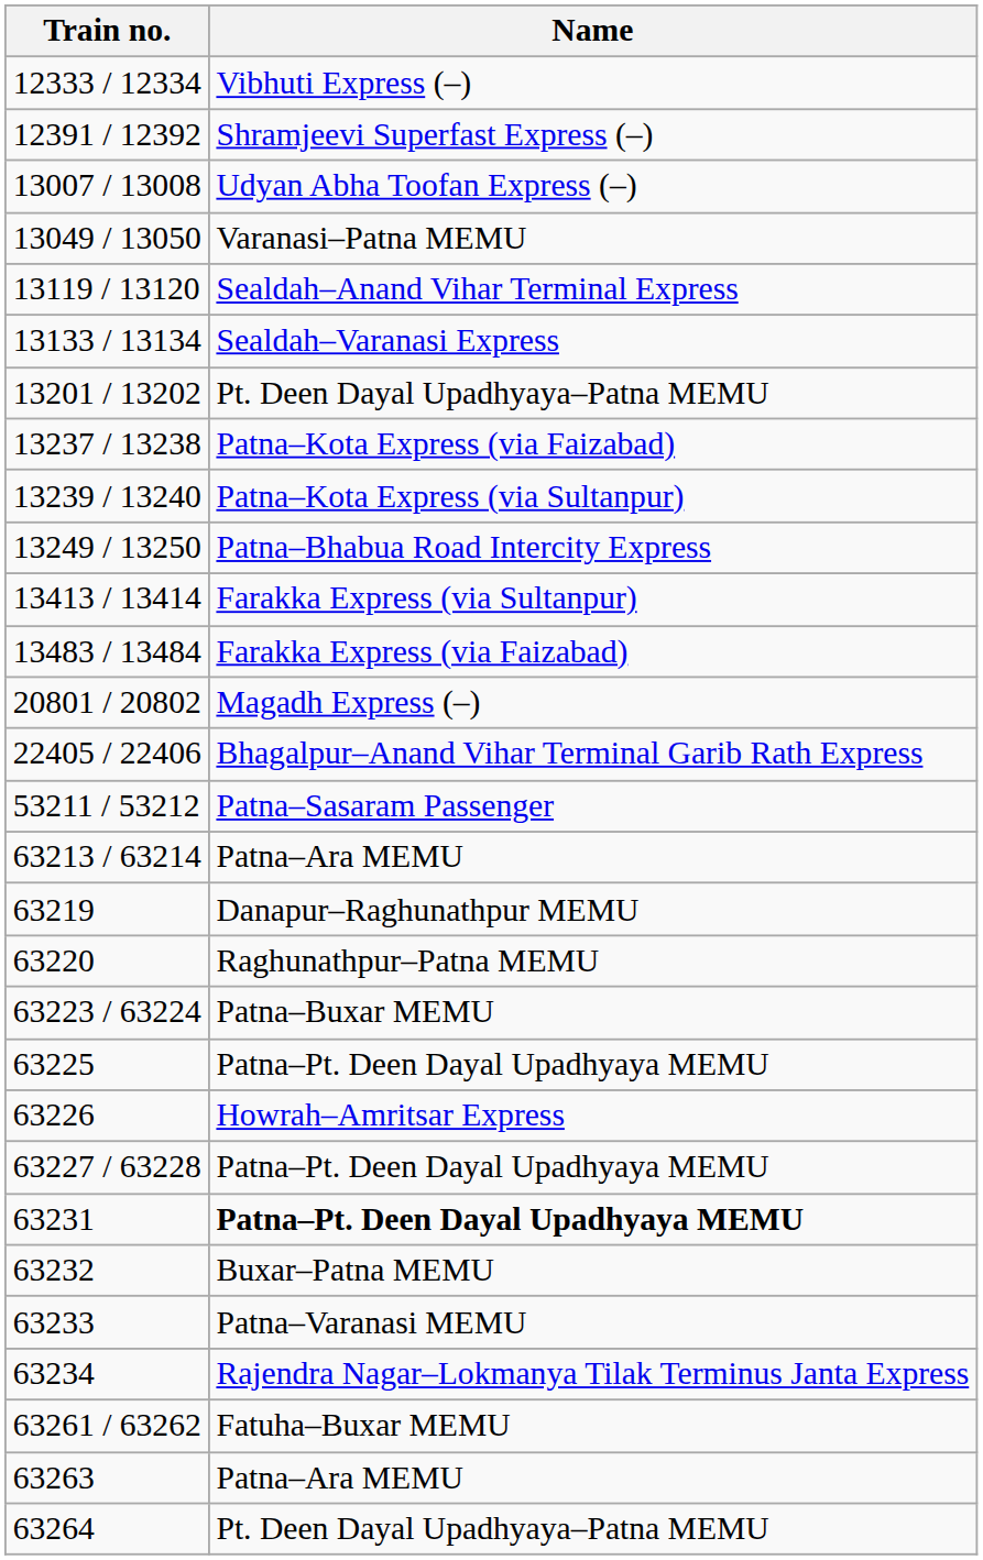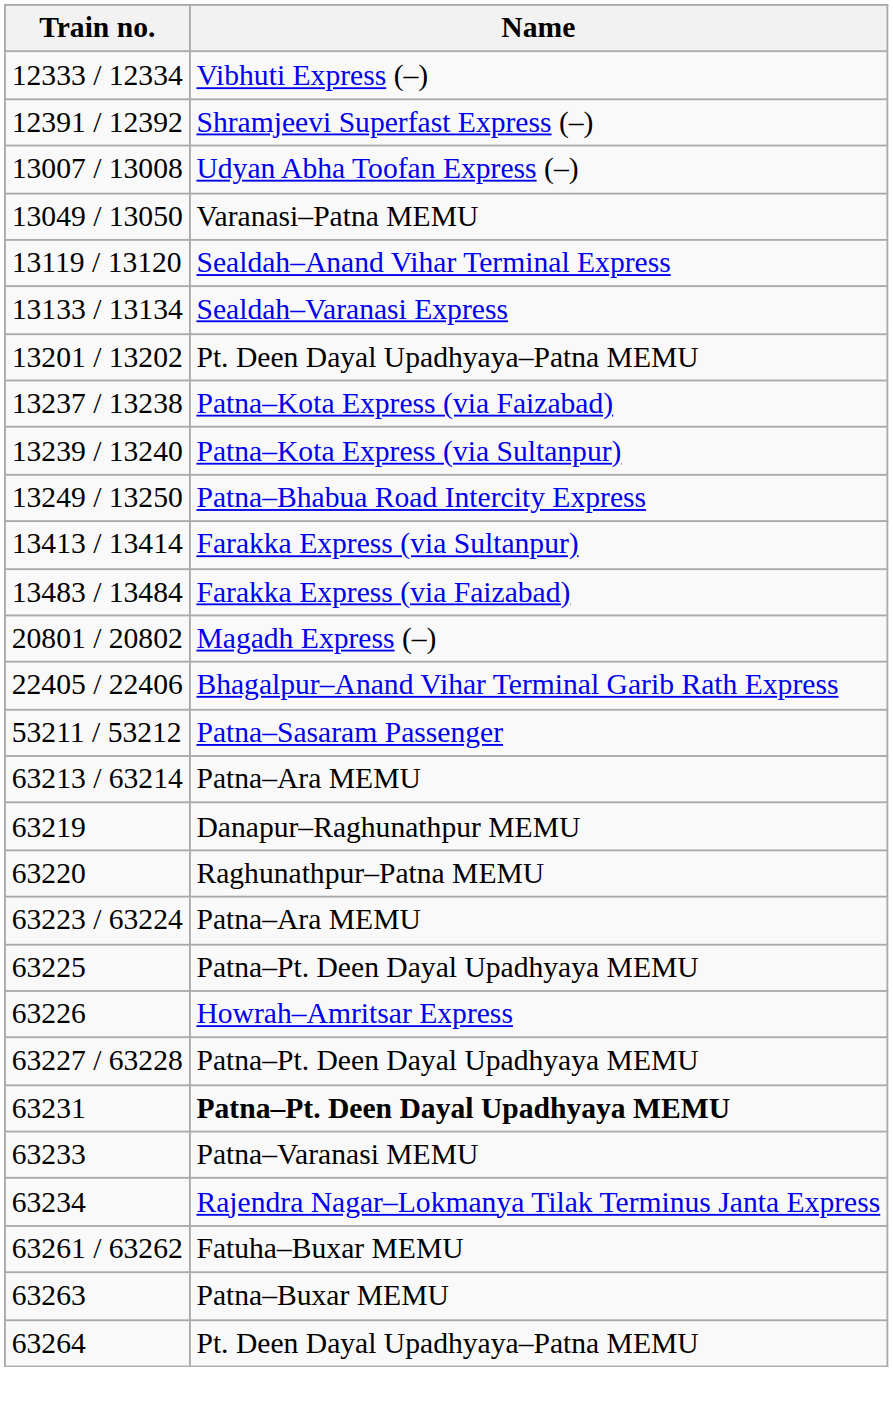63223 / 63224 | Name: Patna–Buxar MEMU -> Patna–Ara MEMU
- row: 63232 | Buxar–Patna MEMU
63263 | Name: Patna–Ara MEMU -> Patna–Buxar MEMU
